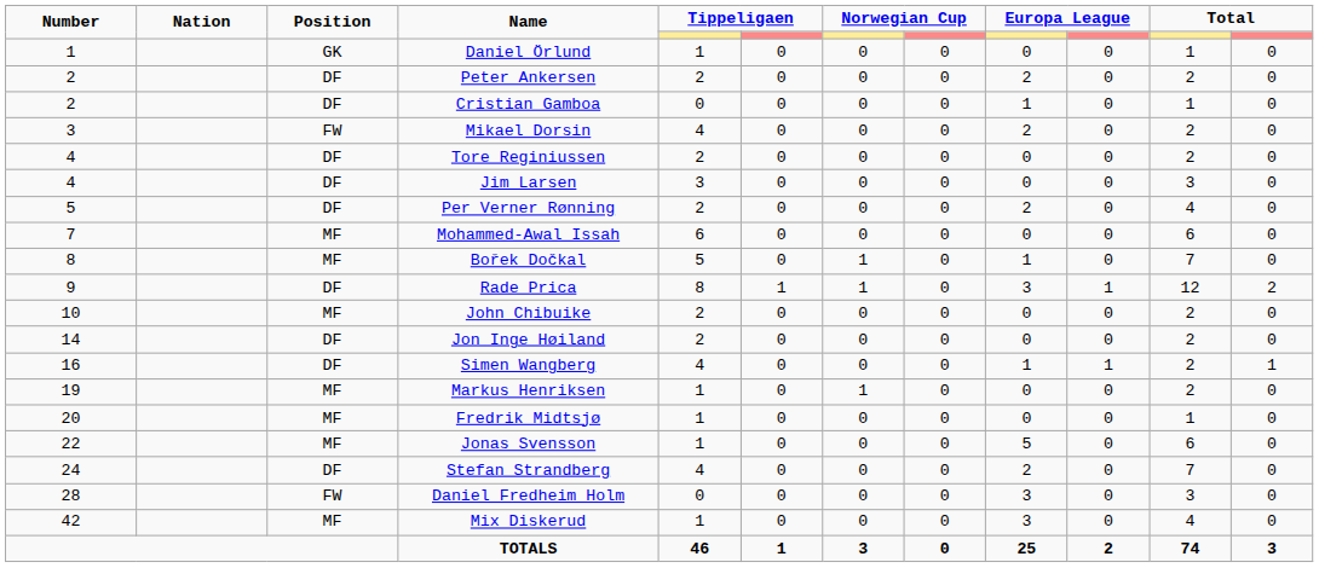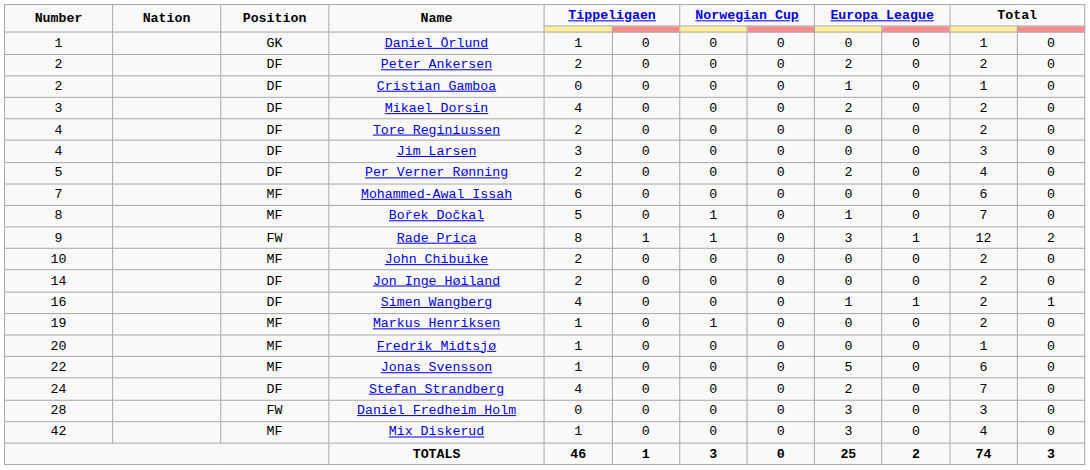Mikael Dorsin | Position: FW -> DF
Rade Prica | Position: DF -> FW
